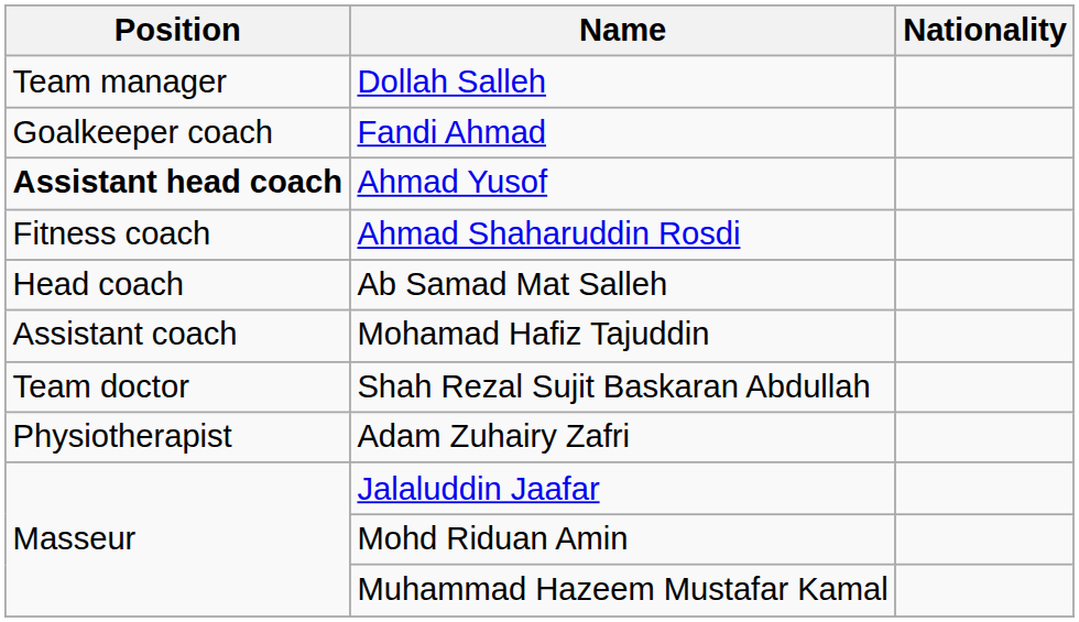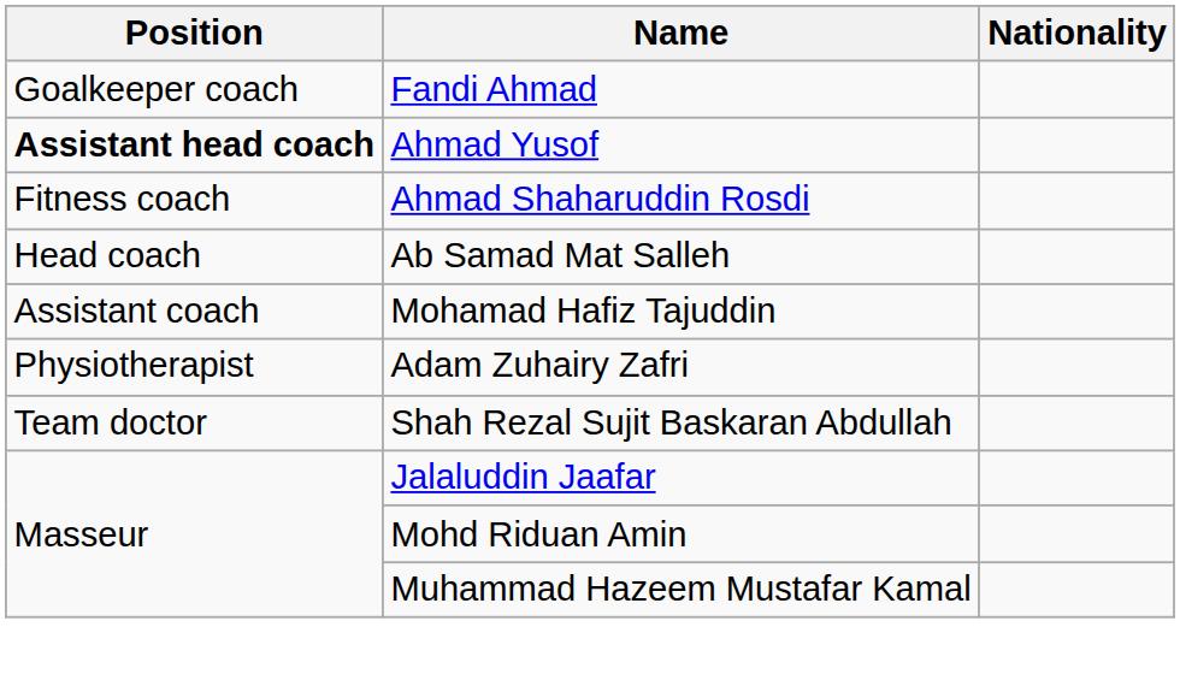- row: Team manager | Dollah Salleh
rows swapped: Shah Rezal Sujit Baskaran Abdullah <-> Adam Zuhairy Zafri
